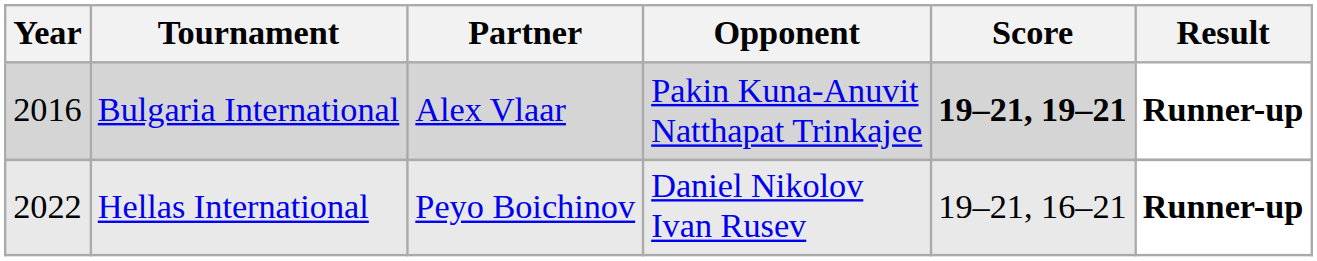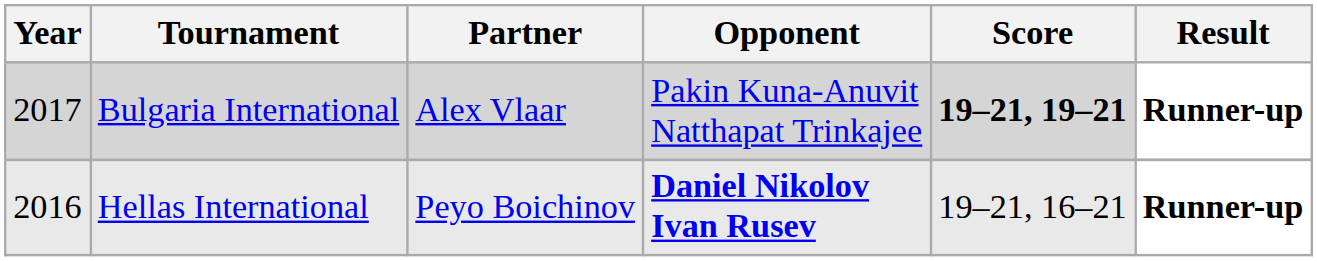Bulgaria International | Year: 2016 -> 2017
Hellas International | Year: 2022 -> 2016
Hellas International | Opponent: normal -> bold
